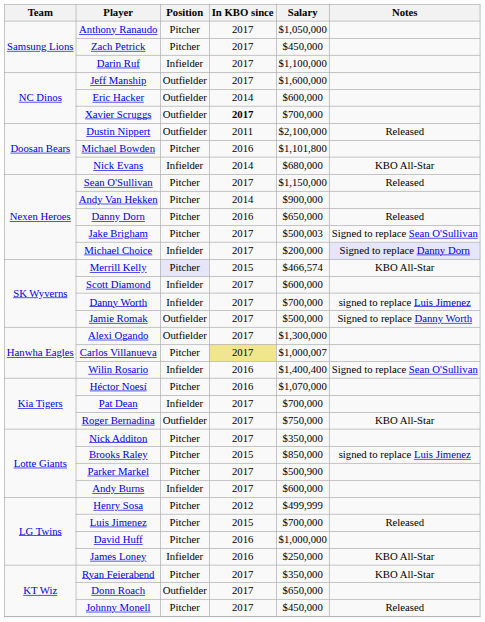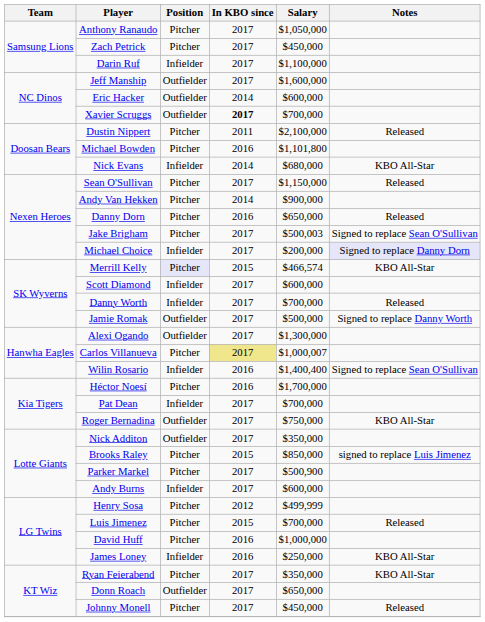Dustin Nippert | Position: Outfielder -> Pitcher
Danny Worth | Notes: signed to replace Luis Jimenez -> Released
Héctor Noesí | Salary: $1,070,000 -> $1,700,000
Nick Additon | Position: Pitcher -> Outfielder
